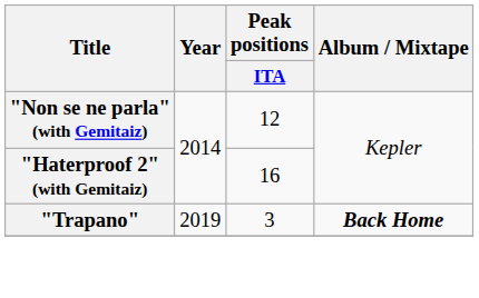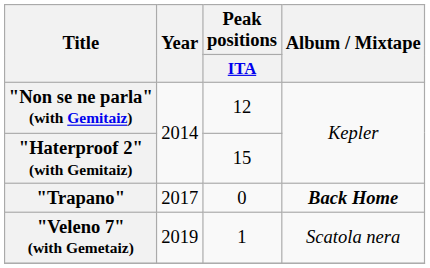"Haterproof 2" (with Gemitaiz) | Peak positions / ITA: 16 -> 15
"Trapano" | Year: 2019 -> 2017
"Trapano" | Peak positions / ITA: 3 -> 0
+ row: "Veleno 7" (with Gemetaiz) | 2019 | 1 | Scatola nera
